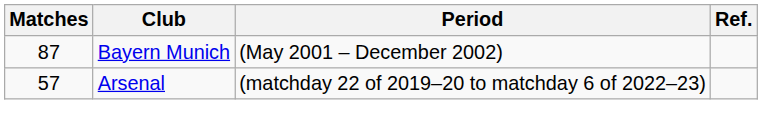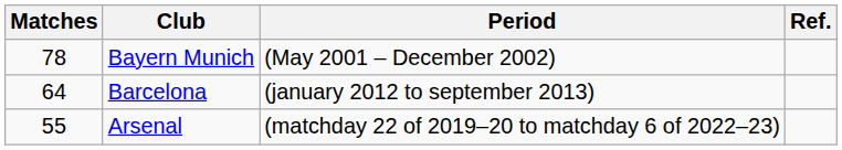Bayern Munich | Matches: 87 -> 78
+ row: 64 | Barcelona | (january 2012 to september 2013)
Arsenal | Matches: 57 -> 55
